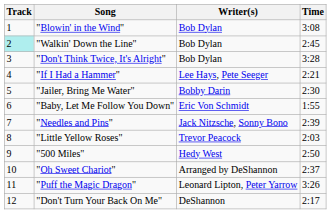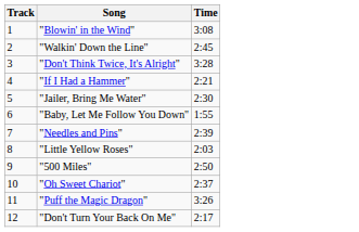- column: Writer(s) | Bob Dylan | Bob Dylan | Bob Dylan | Lee Hays, Pete Seeger | Bobby Darin | Eric Von Schmidt | Jack Nitzsche, Sonny Bono | Trevor Peacock | Hedy West | Arranged by DeShannon | Leonard Lipton, Peter Yarrow | DeShannon
"Walkin' Down the Line" | Track: paleturquoise background -> no background
